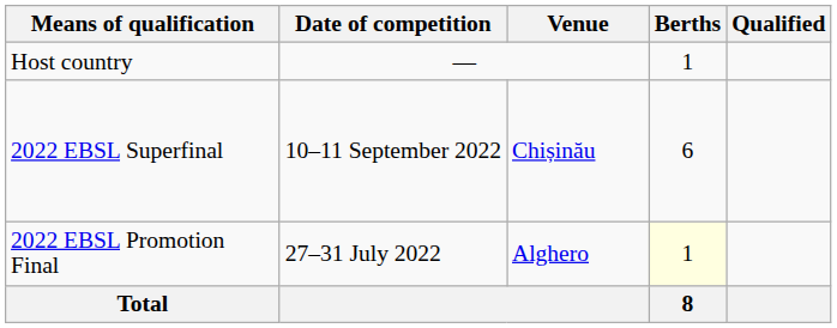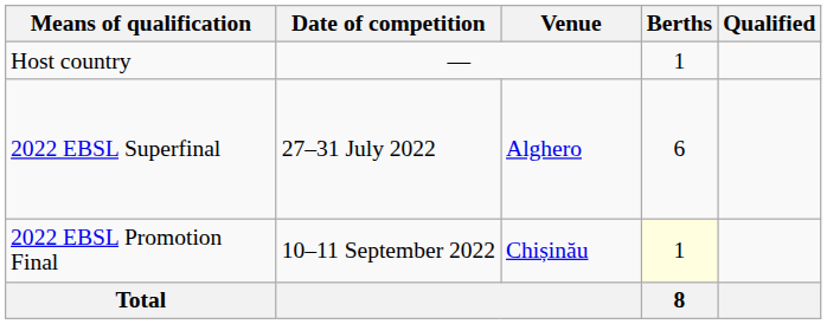2022 EBSL Superfinal | Date of competition: 10–11 September 2022 -> 27–31 July 2022
2022 EBSL Superfinal | Venue: Chișinău -> Alghero
2022 EBSL Promotion Final | Date of competition: 27–31 July 2022 -> 10–11 September 2022
2022 EBSL Promotion Final | Venue: Alghero -> Chișinău
